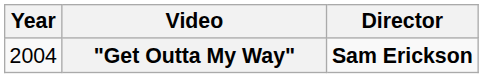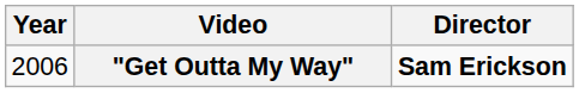"Get Outta My Way" | Year: 2004 -> 2006
